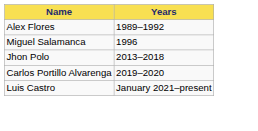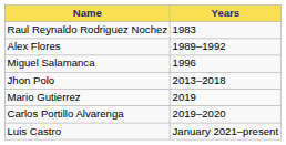+ row: Raul Reynaldo Rodriguez Nochez | 1983
+ row: Mario Gutierrez | 2019
